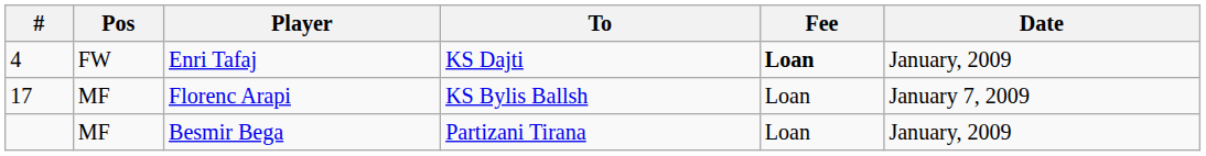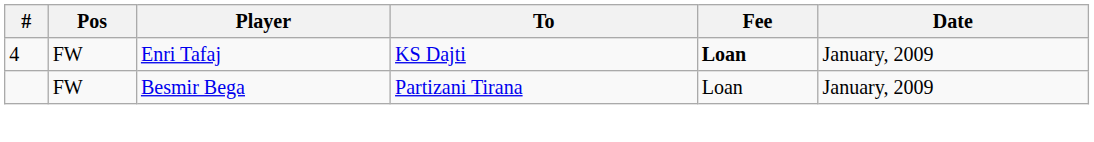- row: 17 | MF | Florenc Arapi | KS Bylis Ballsh | Loan | January 7, 2009
Besmir Bega | Pos: MF -> FW
